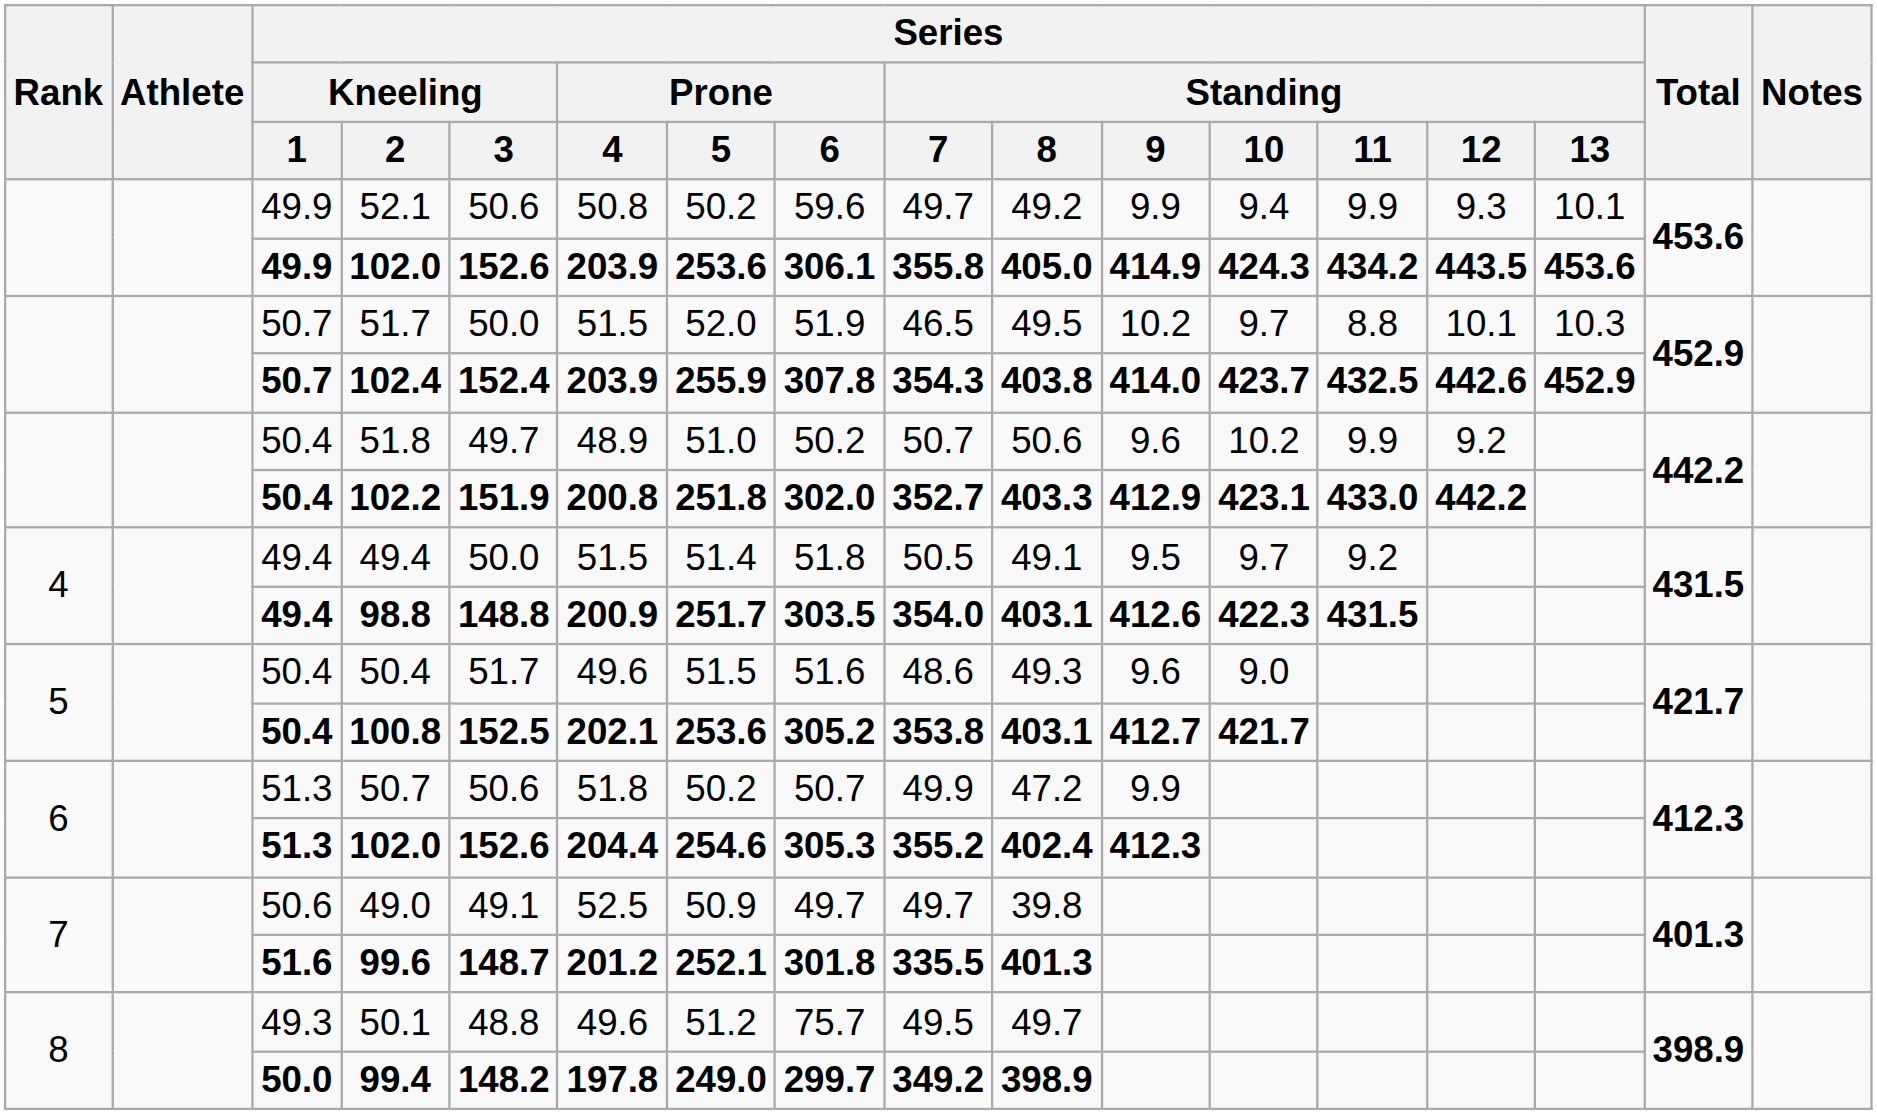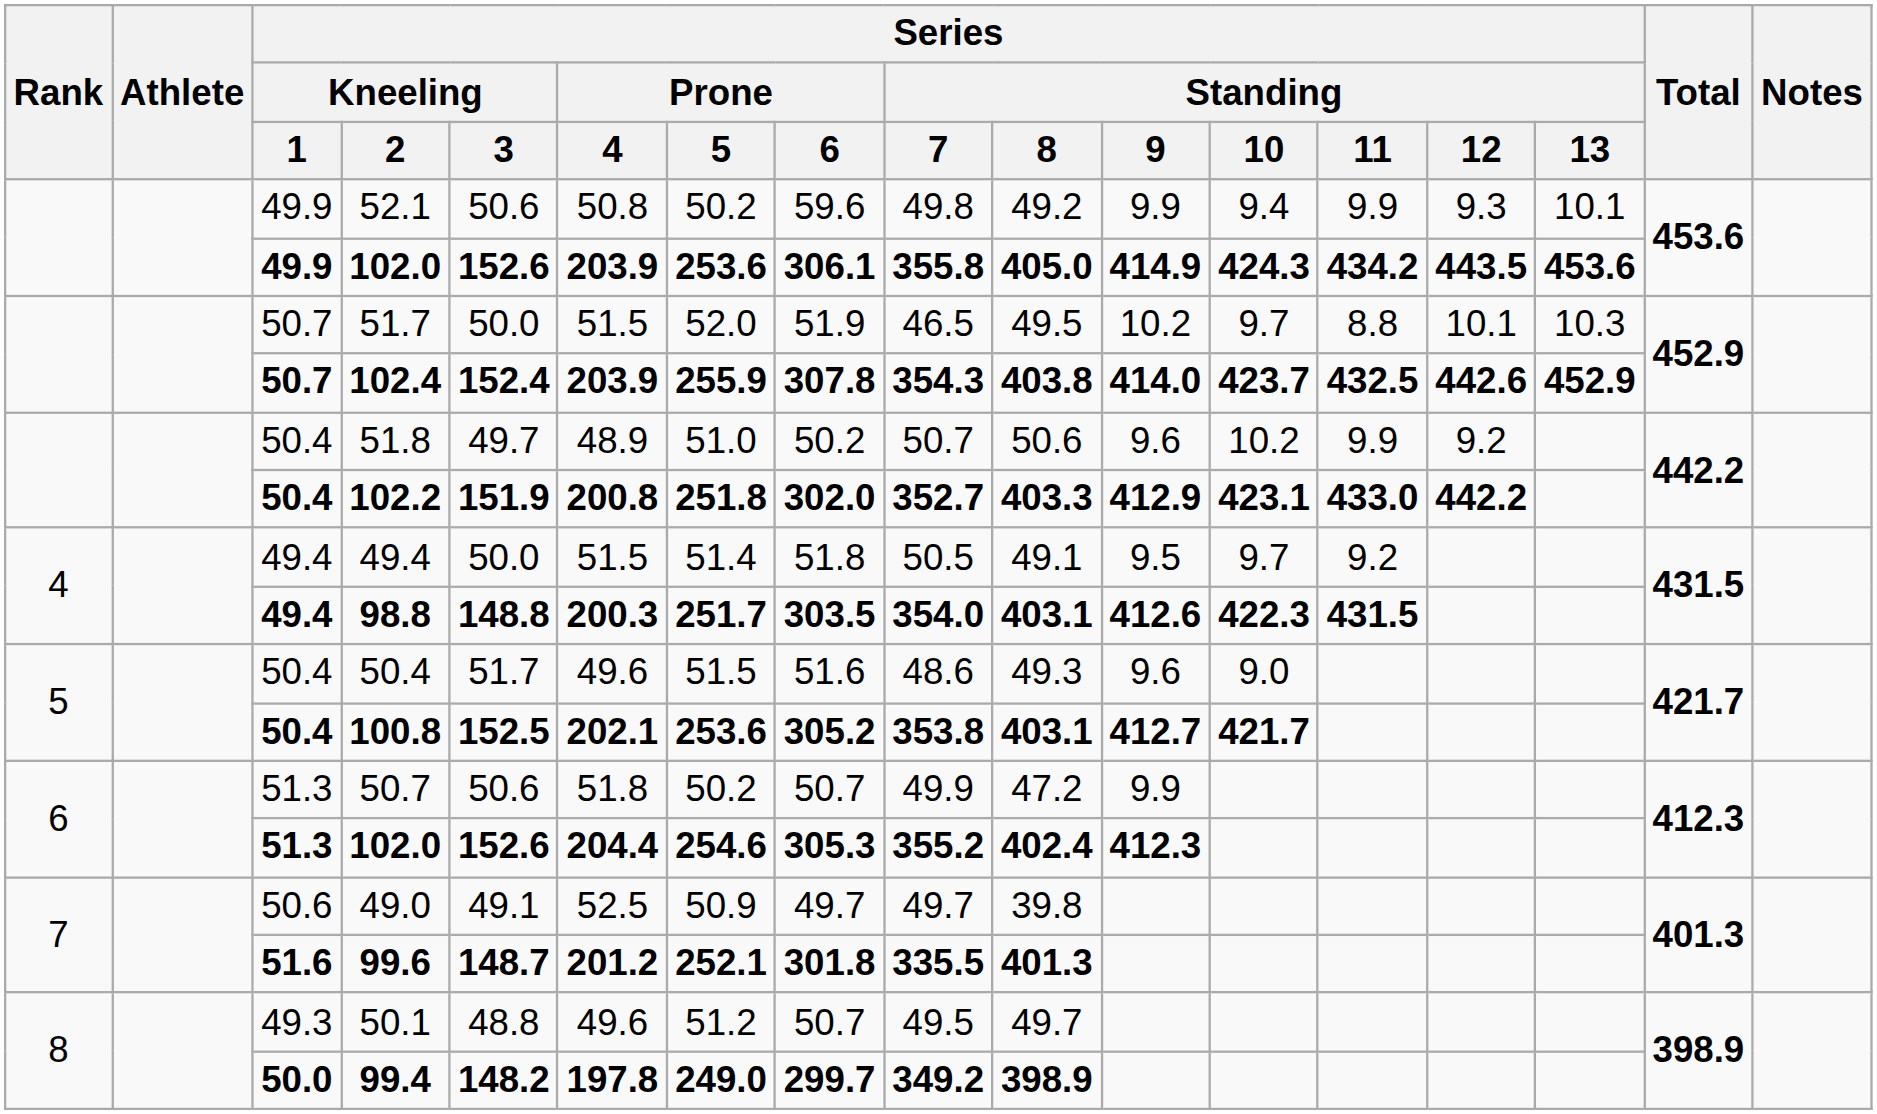52.1 | Series / Standing / 7: 49.7 -> 49.8
98.8 | Series / Prone / 4: 200.9 -> 200.3
50.1 | Series / Prone / 6: 75.7 -> 50.7
